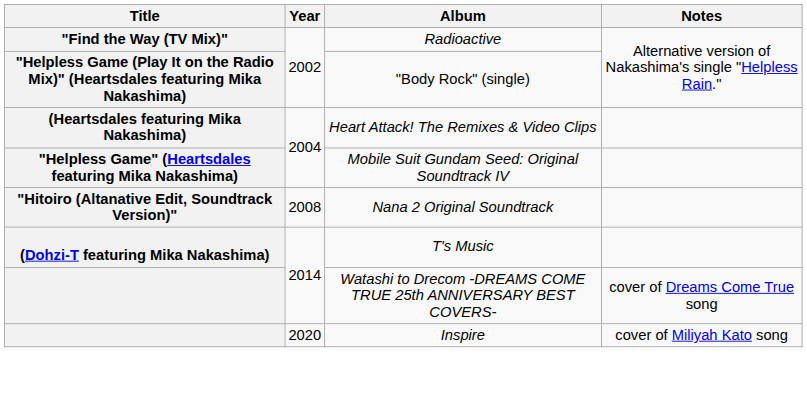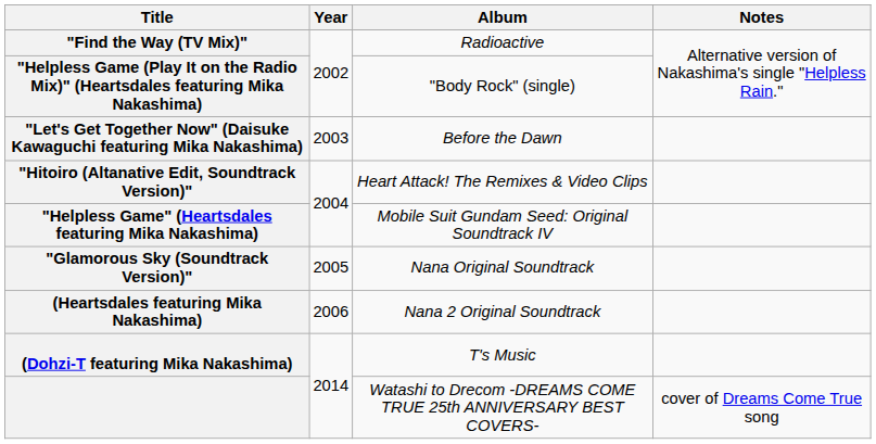+ row: "Let's Get Together Now" (Daisuke Kawaguchi featuring Mika Nakashima) | 2003 | Before the Dawn
Heart Attack! The Remixes & Video Clips | Title: (Heartsdales featuring Mika Nakashima) -> "Hitoiro (Altanative Edit, Soundtrack Version)"
+ row: "Glamorous Sky (Soundtrack Version)" | 2005 | Nana Original Soundtrack
Nana 2 Original Soundtrack | Title: "Hitoiro (Altanative Edit, Soundtrack Version)" -> (Heartsdales featuring Mika Nakashima)
Nana 2 Original Soundtrack | Year: 2008 -> 2006
- row: 2020 | Inspire | cover of Miliyah Kato song
